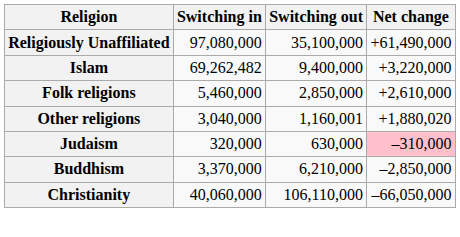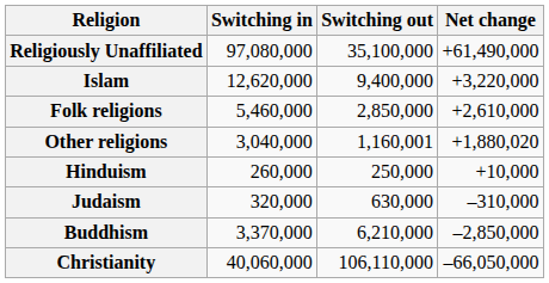Islam | Switching in: 69,262,482 -> 12,620,000
+ row: Hinduism | 260,000 | 250,000 | +10,000
Judaism | Net change: pink background -> no background
